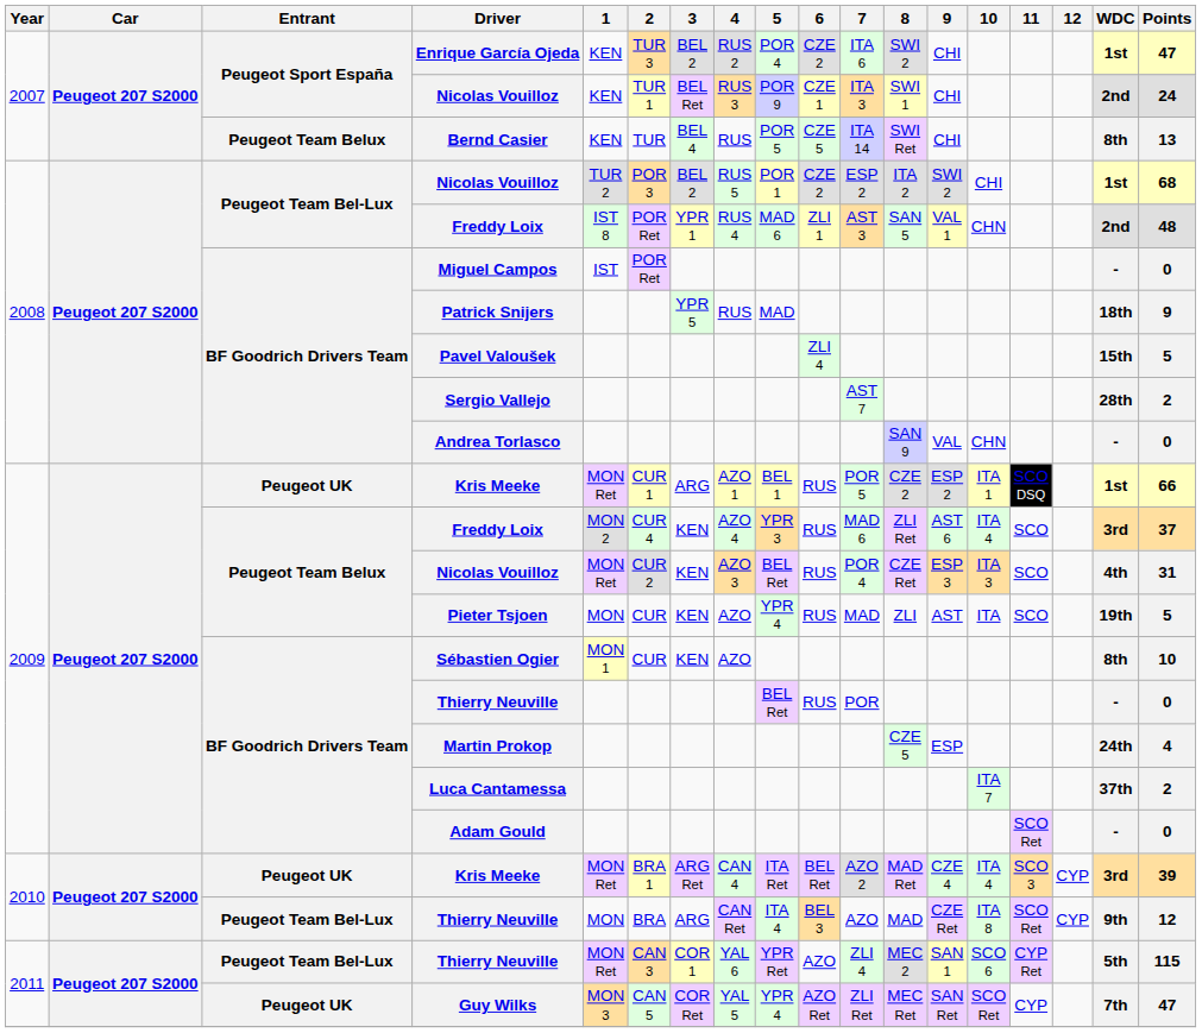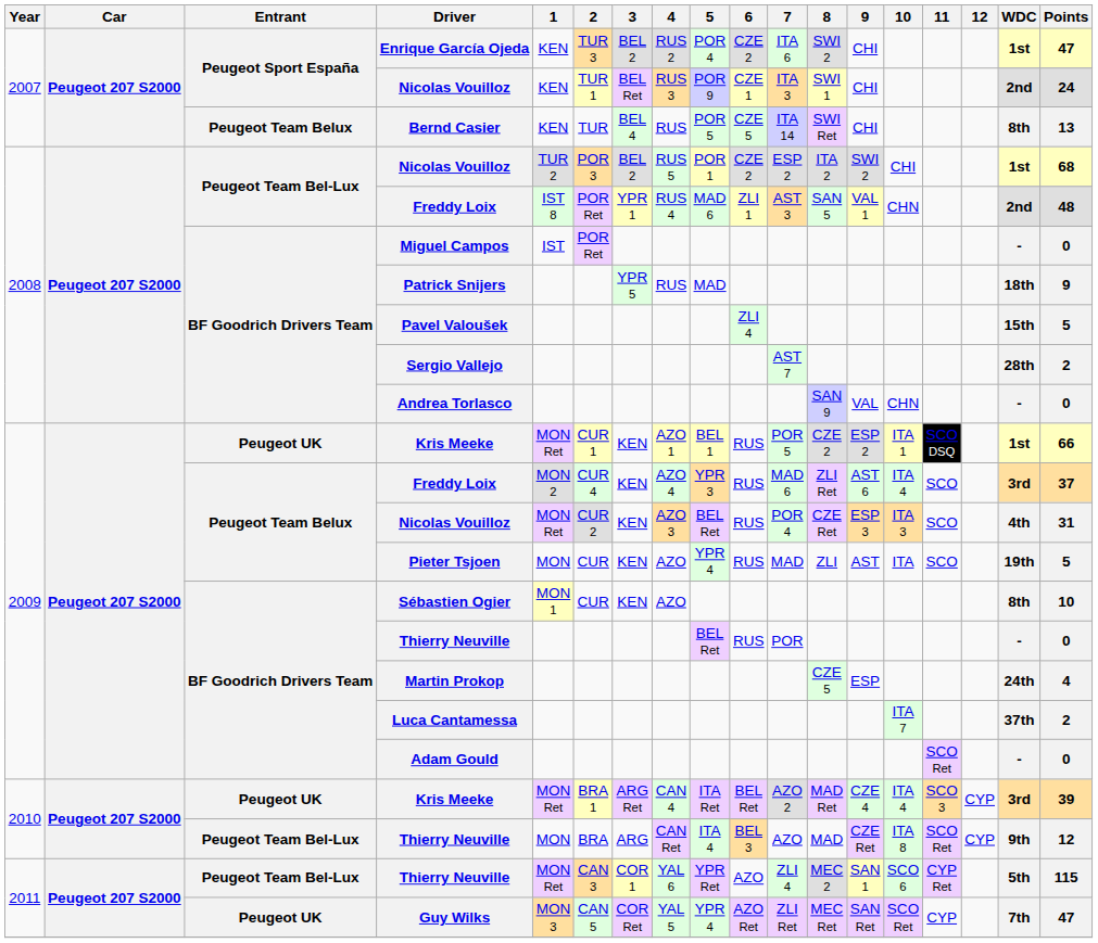2009 / Kris Meeke | 3: ARG -> KEN
